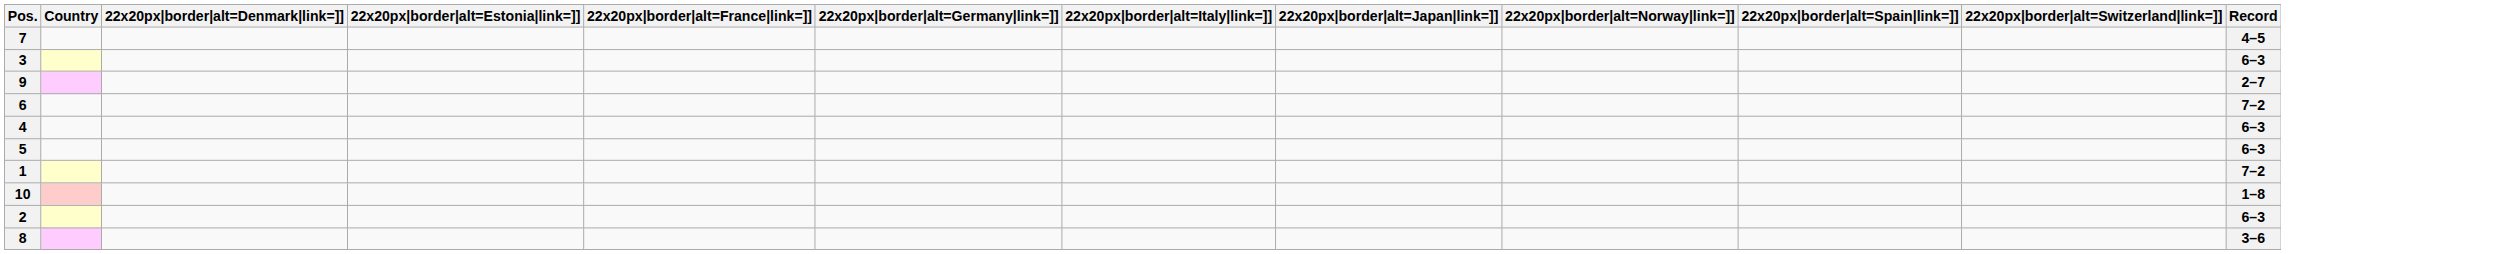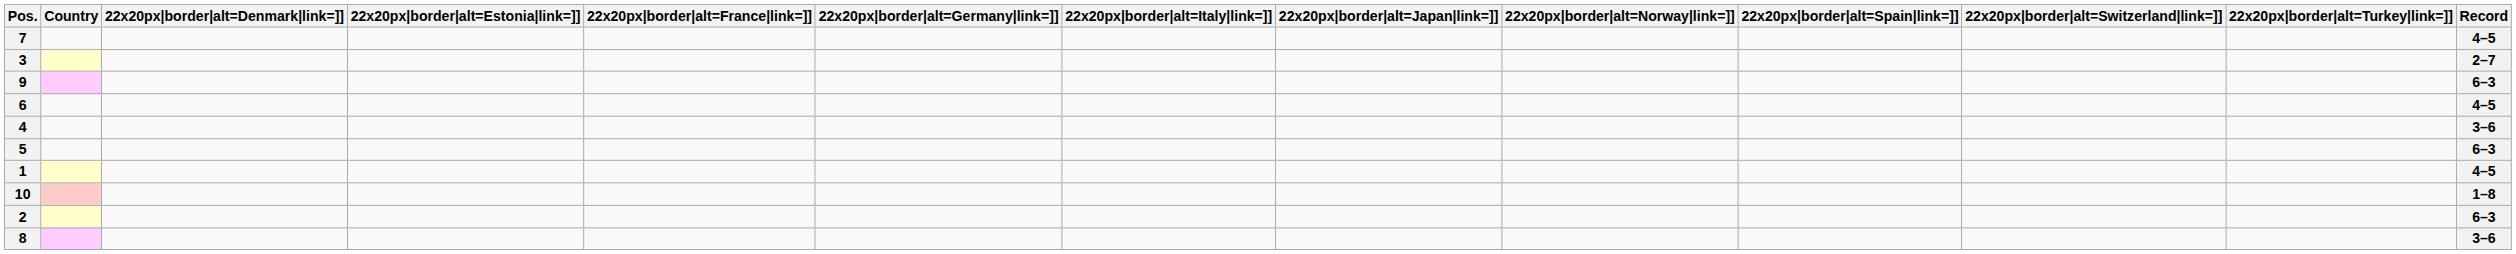+ column: 22x20px|border|alt=Turkey|link=]]
3 | Record: 6–3 -> 2–7
9 | Record: 2–7 -> 6–3
6 | Record: 7–2 -> 4–5
4 | Record: 6–3 -> 3–6
1 | Record: 7–2 -> 4–5
